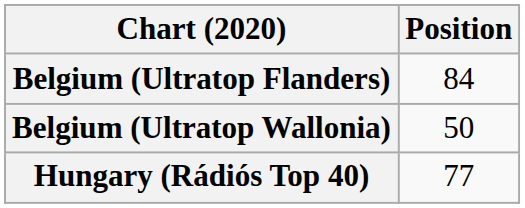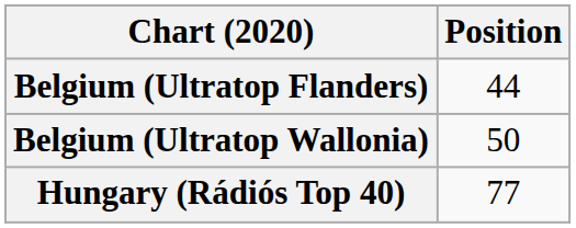Belgium (Ultratop Flanders) | Position: 84 -> 44
